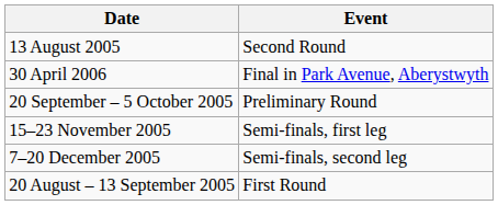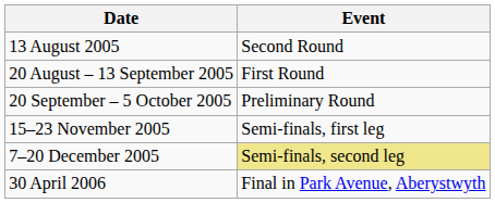rows swapped: 20 August – 13 September 2005 <-> 30 April 2006
7–20 December 2005 | Event: no background -> khaki background
